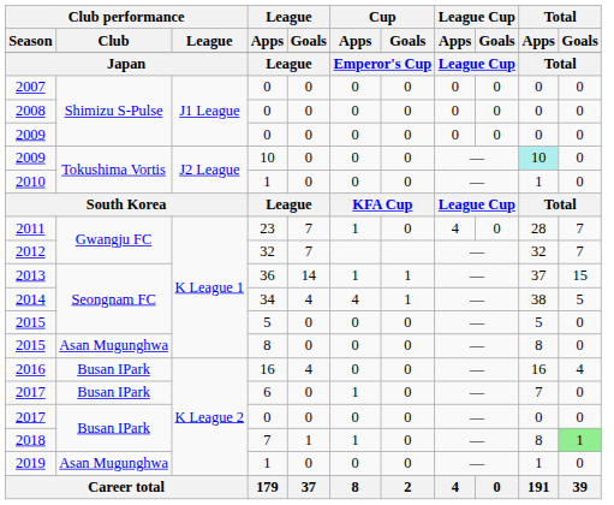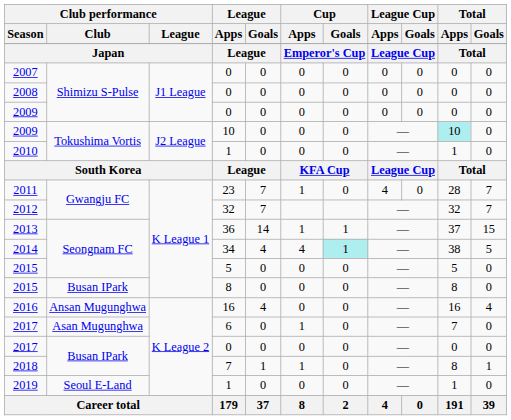2014 | Cup / Goals: no background -> paleturquoise background
2015 / 8 | Club performance / Club: Asan Mugunghwa -> Busan IPark
2016 | Club performance / Club: Busan IPark -> Ansan Mugunghwa
2017 / 6 | Club performance / Club: Busan IPark -> Asan Mugunghwa
2018 | Total / Goals: lightgreen background -> no background
2019 | Club performance / Club: Asan Mugunghwa -> Seoul E-Land
